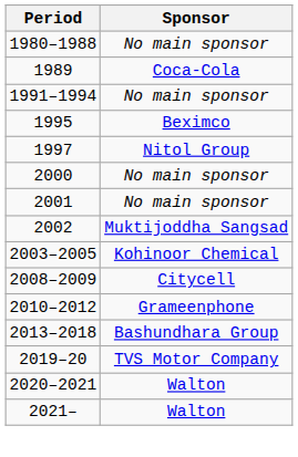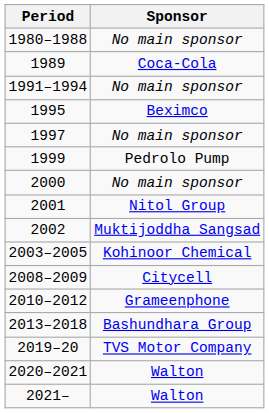1997 | Sponsor: Nitol Group -> No main sponsor
+ row: 1999 | Pedrolo Pump
2001 | Sponsor: No main sponsor -> Nitol Group
